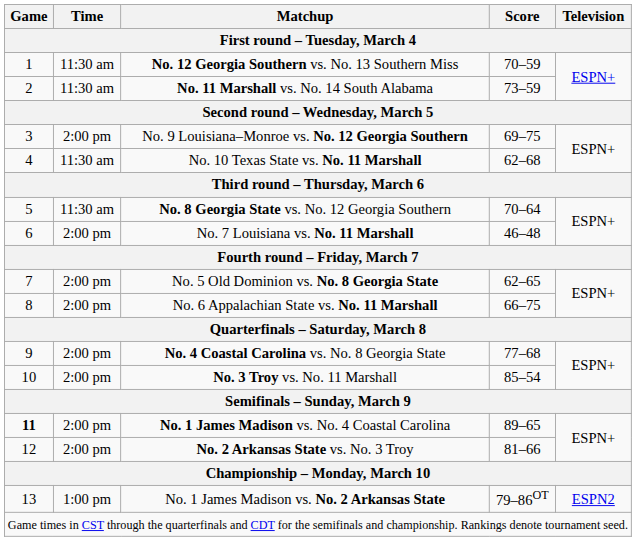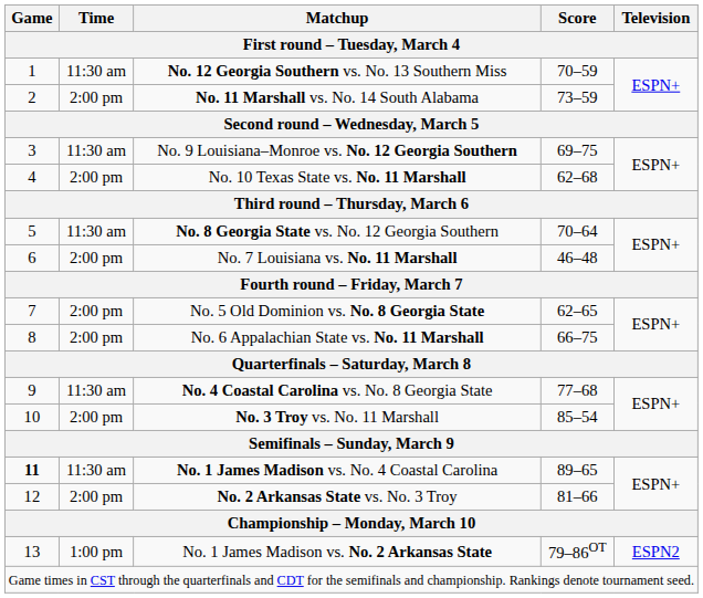No. 11 Marshall vs. No. 14 South Alabama | Time: 11:30 am -> 2:00 pm
No. 9 Louisiana–Monroe vs. No. 12 Georgia Southern | Time: 2:00 pm -> 11:30 am
No. 10 Texas State vs. No. 11 Marshall | Time: 11:30 am -> 2:00 pm
No. 4 Coastal Carolina vs. No. 8 Georgia State | Time: 2:00 pm -> 11:30 am
No. 1 James Madison vs. No. 4 Coastal Carolina | Time: 2:00 pm -> 11:30 am
